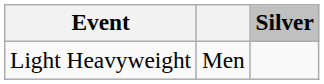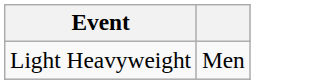- column: Silver
